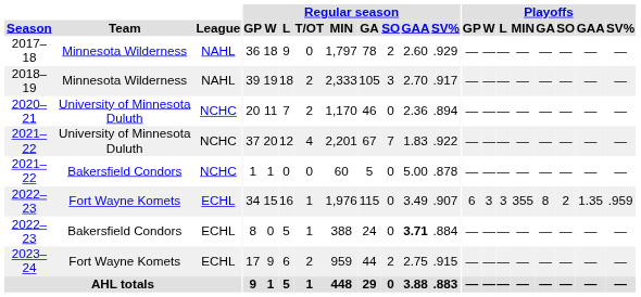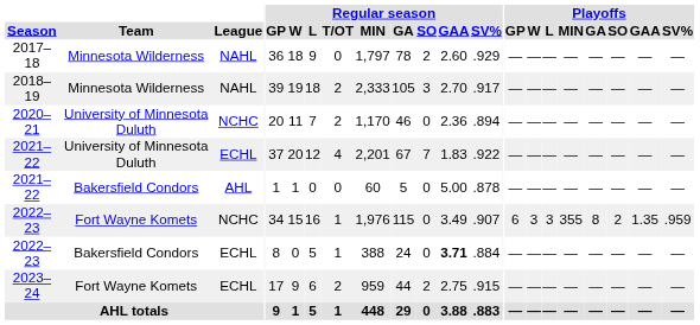2021–22 / University of Minnesota Duluth | League: NCHC -> ECHL
2021–22 / Bakersfield Condors | League: NCHC -> AHL
2022–23 / Fort Wayne Komets | League: ECHL -> NCHC
